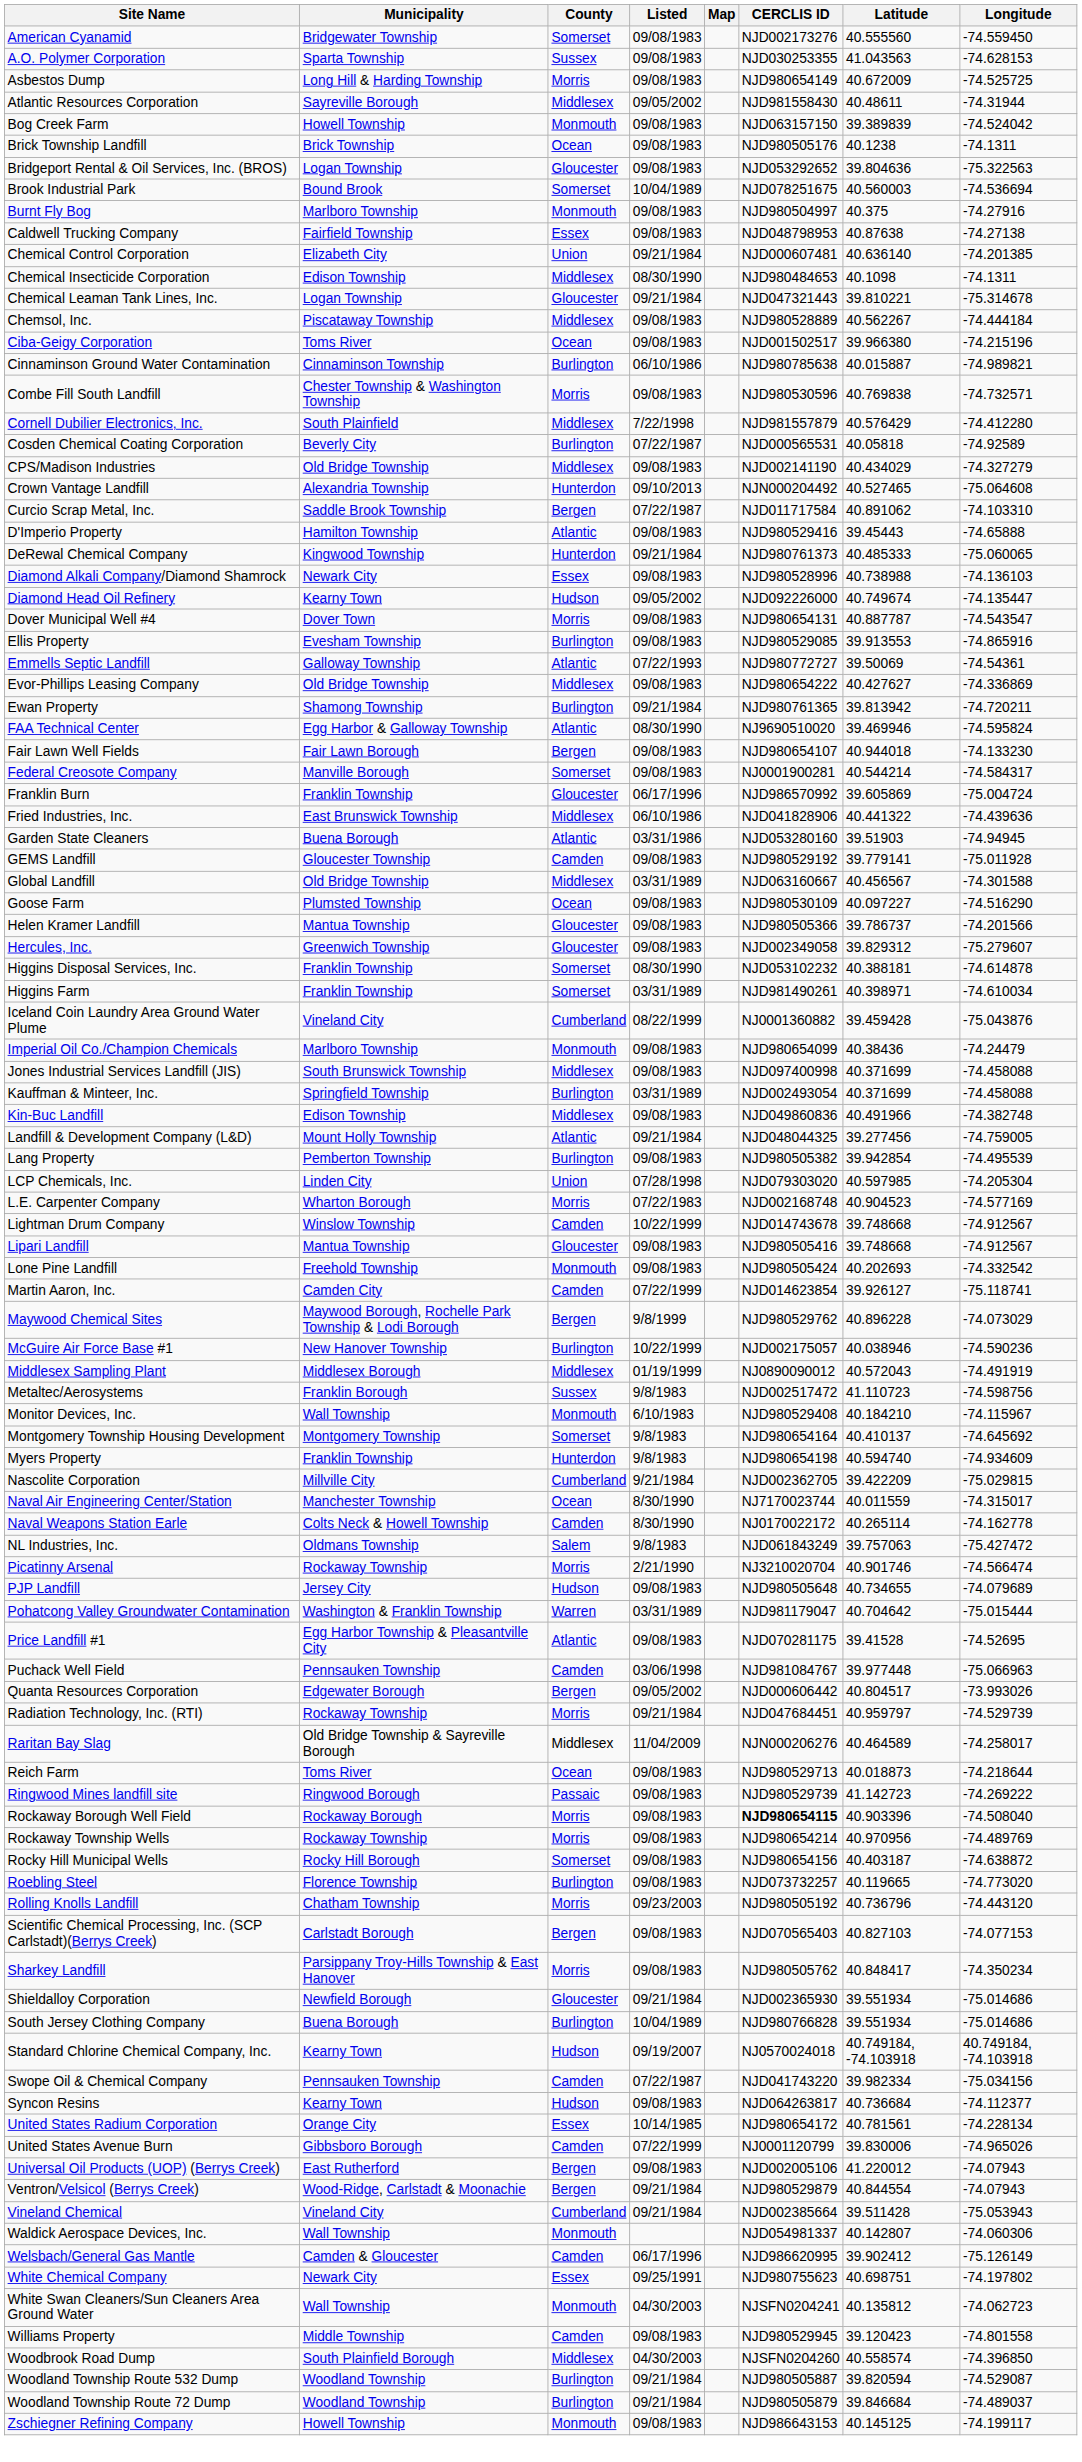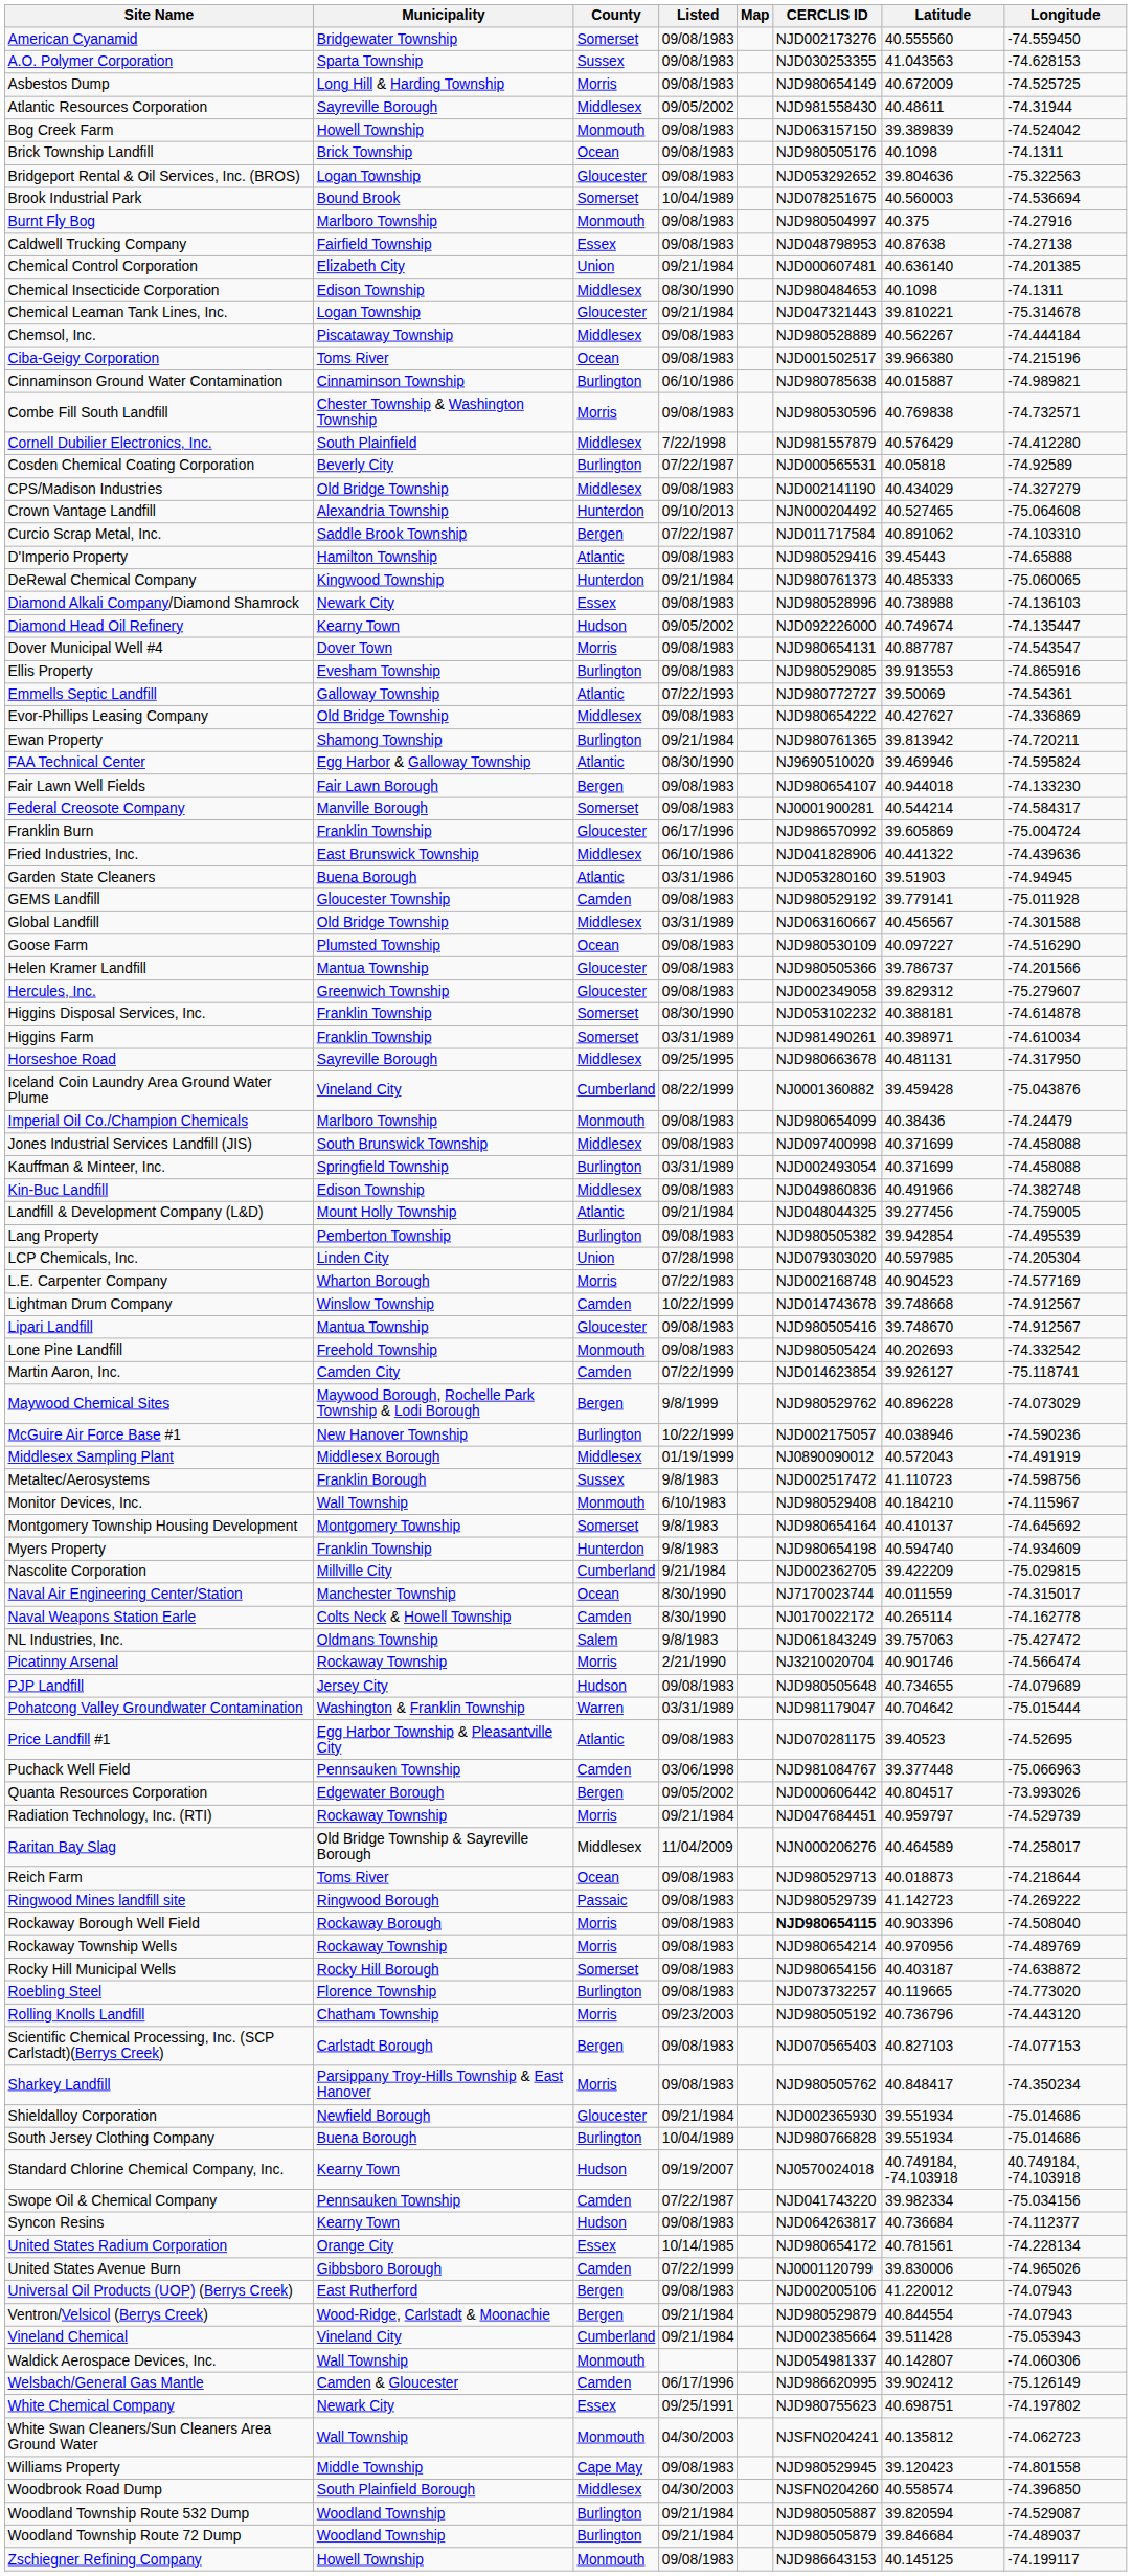Brick Township Landfill | Latitude: 40.1238 -> 40.1098
+ row: Horseshoe Road | Sayreville Borough | Middlesex | 09/25/1995 | NJD980663678 | 40.481131 | -74.317950
Lipari Landfill | Latitude: 39.748668 -> 39.748670
Price Landfill #1 | Latitude: 39.41528 -> 39.40523
Puchack Well Field | Latitude: 39.977448 -> 39.377448
Williams Property | County: Camden -> Cape May
